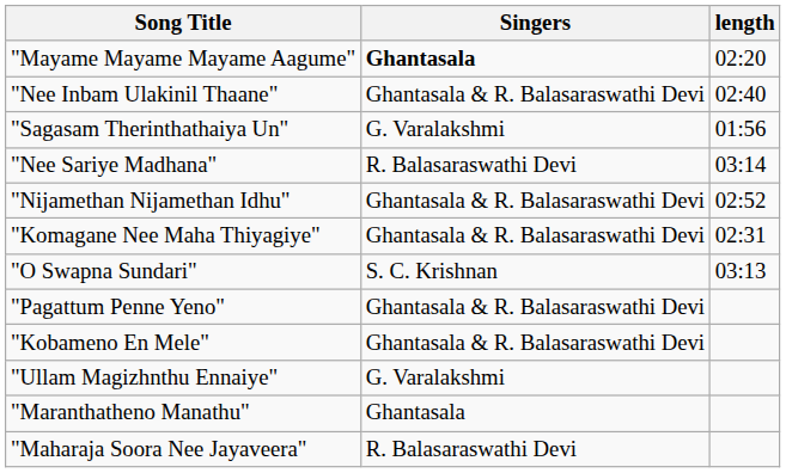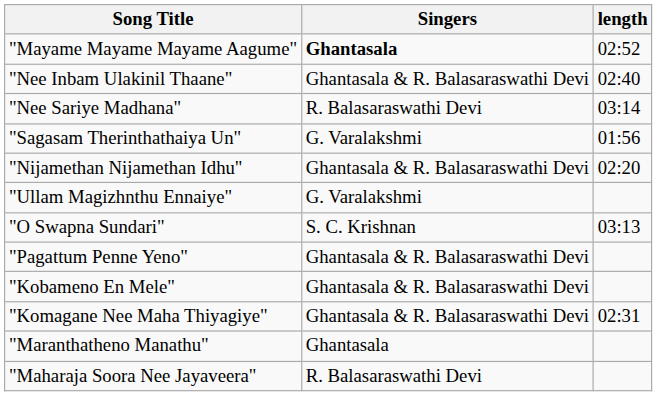"Mayame Mayame Mayame Aagume" | length: 02:20 -> 02:52
rows swapped: "Nee Sariye Madhana" <-> "Sagasam Therinthathaiya Un"
"Nijamethan Nijamethan Idhu" | length: 02:52 -> 02:20
rows swapped: "Komagane Nee Maha Thiyagiye" <-> "Ullam Magizhnthu Ennaiye"
